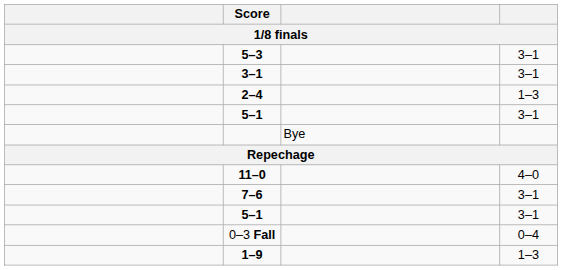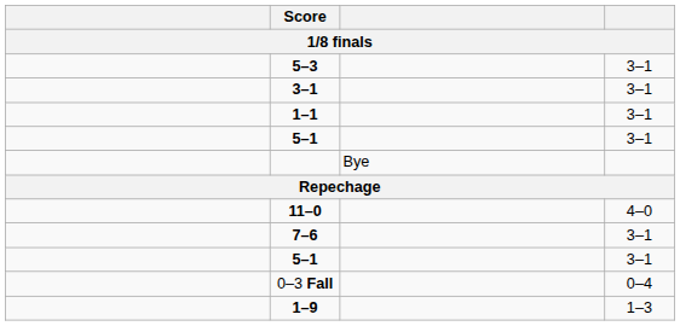+ row: 1–1 | 3–1
- row: 2–4 | 1–3
